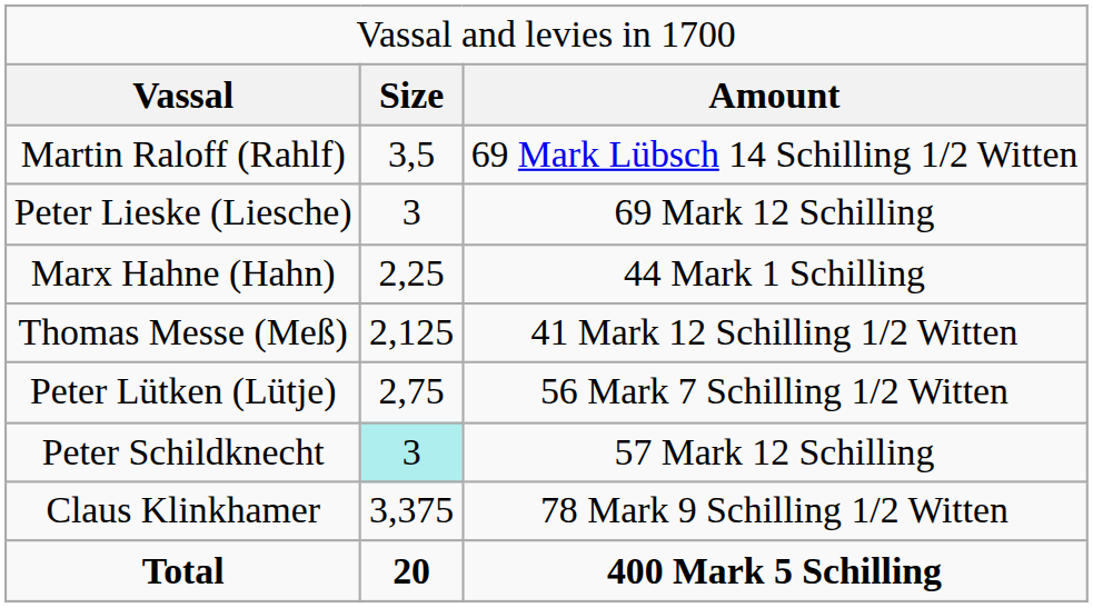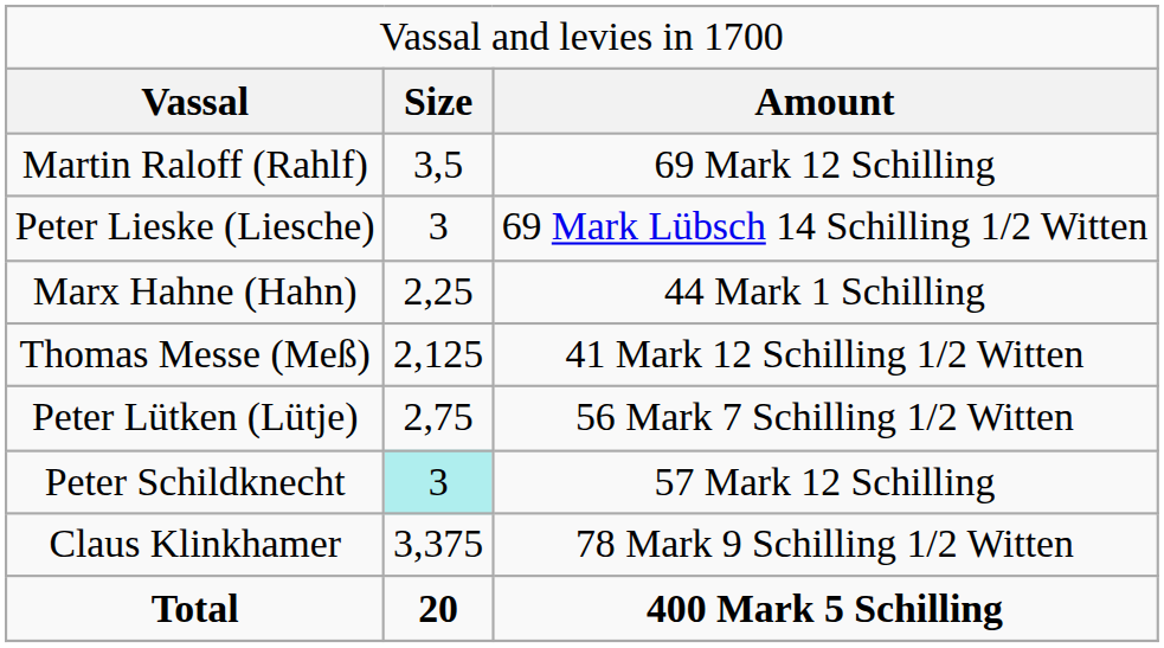Martin Raloff (Rahlf) | column 3: 69 Mark Lübsch 14 Schilling 1/2 Witten -> 69 Mark 12 Schilling
Peter Lieske (Liesche) | column 3: 69 Mark 12 Schilling -> 69 Mark Lübsch 14 Schilling 1/2 Witten
